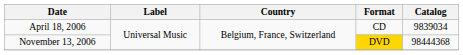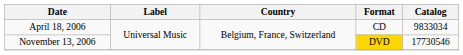April 18, 2006 | Catalog: 9839034 -> 9833034
November 13, 2006 | Catalog: 98444368 -> 17730546
